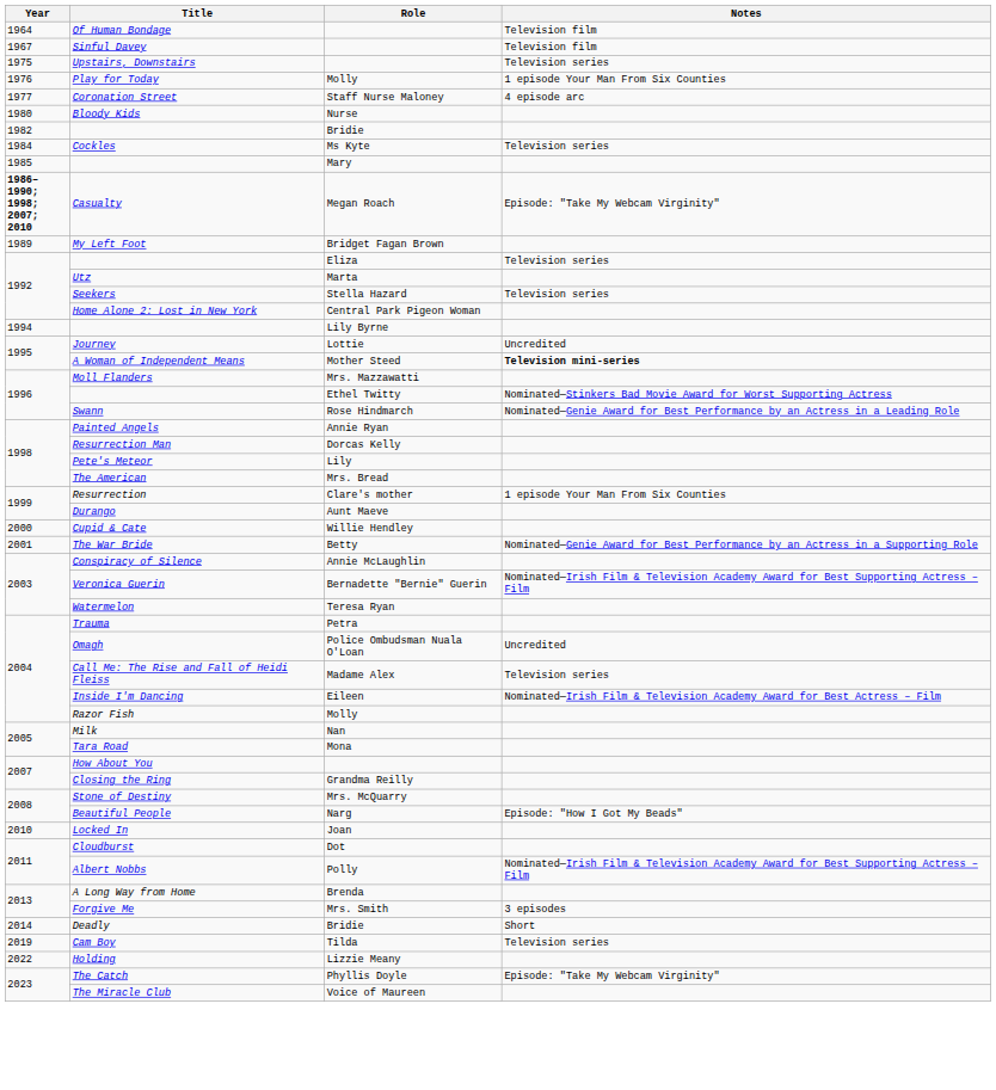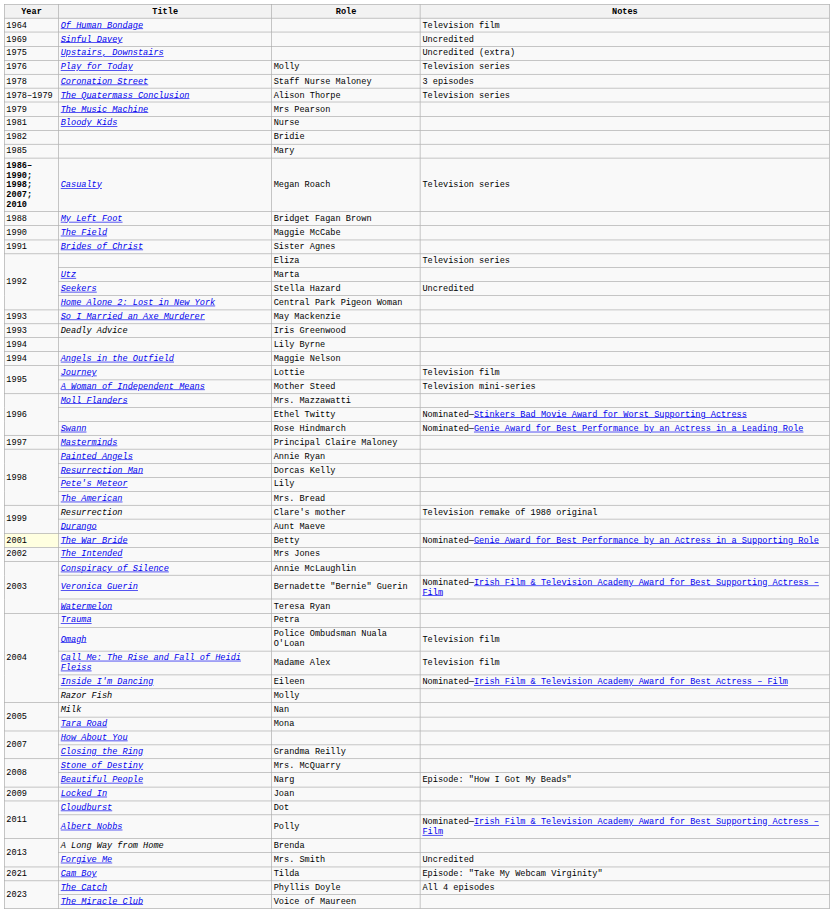Sinful Davey | Year: 1967 -> 1969
Sinful Davey | Notes: Television film -> Uncredited
Upstairs, Downstairs | Notes: Television series -> Uncredited (extra)
Play for Today | Notes: 1 episode Your Man From Six Counties -> Television series
Coronation Street | Year: 1977 -> 1978
Coronation Street | Notes: 4 episode arc -> 3 episodes
+ row: 1978–1979 | The Quatermass Conclusion | Alison Thorpe | Television series
+ row: 1979 | The Music Machine | Mrs Pearson
Bloody Kids | Year: 1980 -> 1981
- row: 1984 | Cockles | Ms Kyte | Television series
Casualty | Notes: Episode: "Take My Webcam Virginity" -> Television series
My Left Foot | Year: 1989 -> 1988
+ row: 1990 | The Field | Maggie McCabe
+ row: 1991 | Brides of Christ | Sister Agnes
Seekers | Notes: Television series -> Uncredited
+ row: 1993 | So I Married an Axe Murderer | May Mackenzie
+ row: 1993 | Deadly Advice | Iris Greenwood
+ row: 1994 | Angels in the Outfield | Maggie Nelson
Journey | Notes: Uncredited -> Television film
A Woman of Independent Means | Notes: bold -> normal
+ row: 1997 | Masterminds | Principal Claire Maloney
Resurrection | Notes: 1 episode Your Man From Six Counties -> Television remake of 1980 original
- row: 2000 | Cupid & Cate | Willie Hendley
The War Bride | Year: no background -> lightyellow background
+ row: 2002 | The Intended | Mrs Jones
Omagh | Notes: Uncredited -> Television film
Call Me: The Rise and Fall of Heidi Fleiss | Notes: Television series -> Television film
Locked In | Year: 2010 -> 2009
Forgive Me | Notes: 3 episodes -> Uncredited
- row: 2014 | Deadly | Bridie | Short
Cam Boy | Year: 2019 -> 2021
Cam Boy | Notes: Television series -> Episode: "Take My Webcam Virginity"
- row: 2022 | Holding | Lizzie Meany
The Catch | Notes: Episode: "Take My Webcam Virginity" -> All 4 episodes
